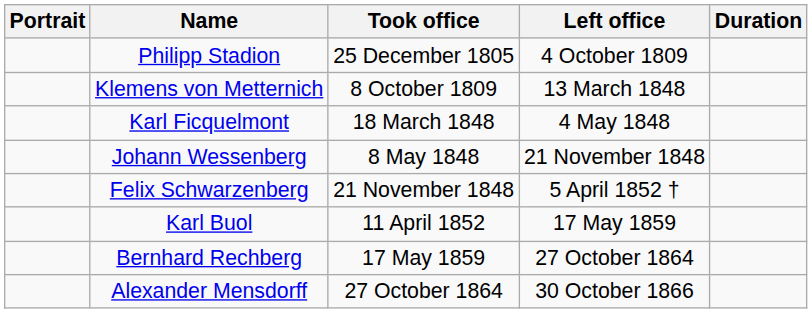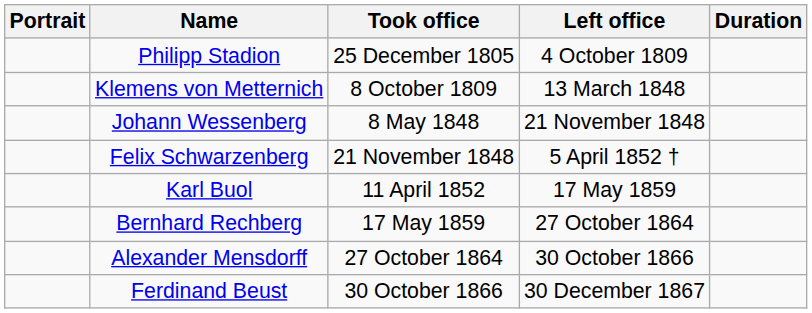- row: Karl Ficquelmont | 18 March 1848 | 4 May 1848
+ row: Ferdinand Beust | 30 October 1866 | 30 December 1867
